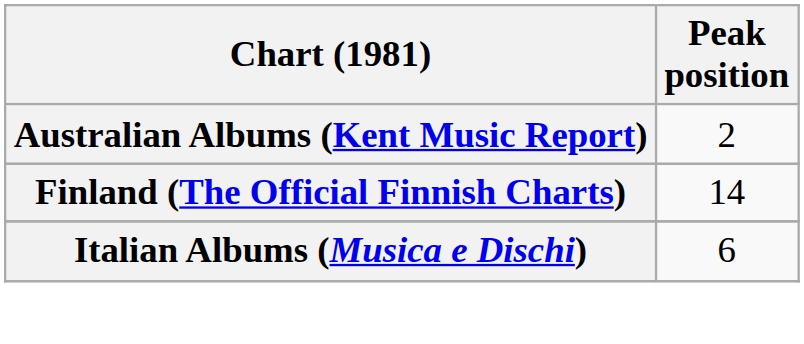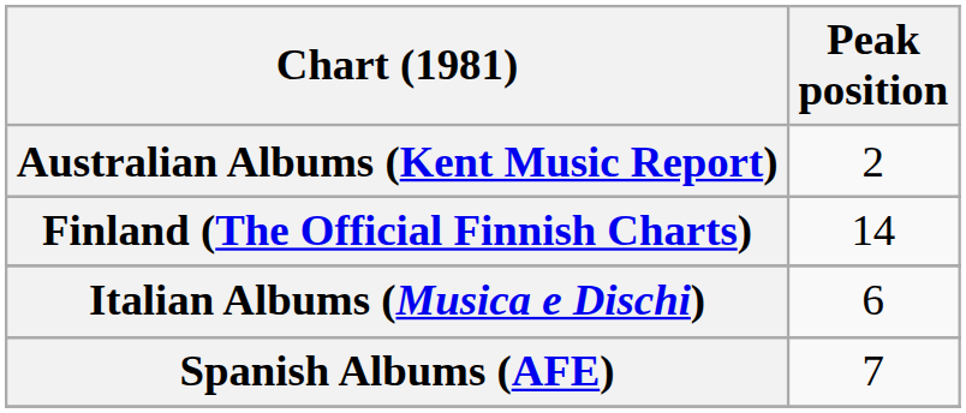+ row: Spanish Albums (AFE) | 7
